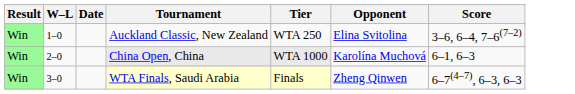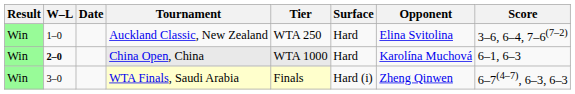+ column: Surface | Hard | Hard | Hard (i)
China Open, China | W–L: normal -> bold
